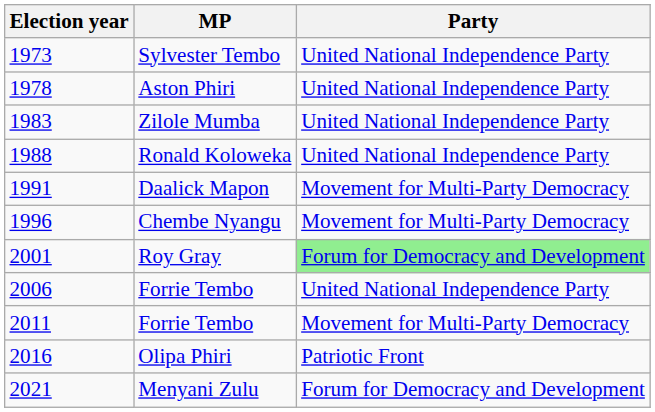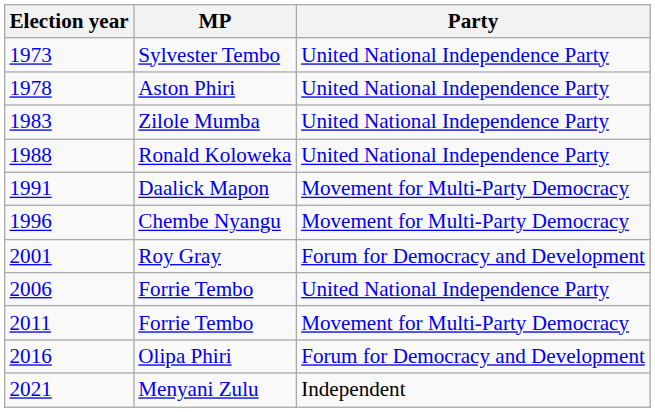Roy Gray | Party: lightgreen background -> no background
Olipa Phiri | Party: Patriotic Front -> Forum for Democracy and Development
Menyani Zulu | Party: Forum for Democracy and Development -> Independent
